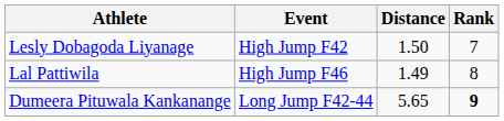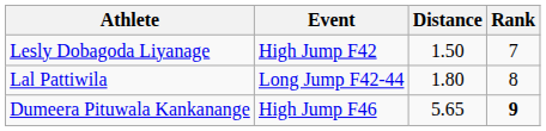Lal Pattiwila | Event: High Jump F46 -> Long Jump F42-44
Lal Pattiwila | Distance: 1.49 -> 1.80
Dumeera Pituwala Kankanange | Event: Long Jump F42-44 -> High Jump F46
